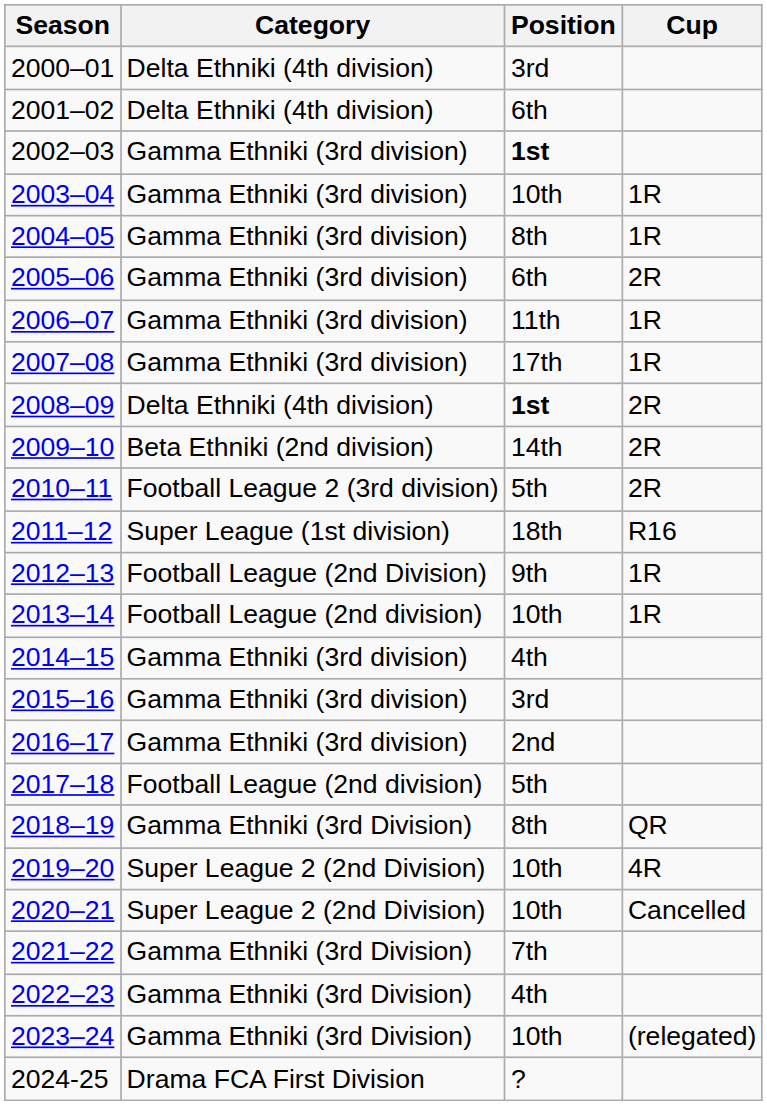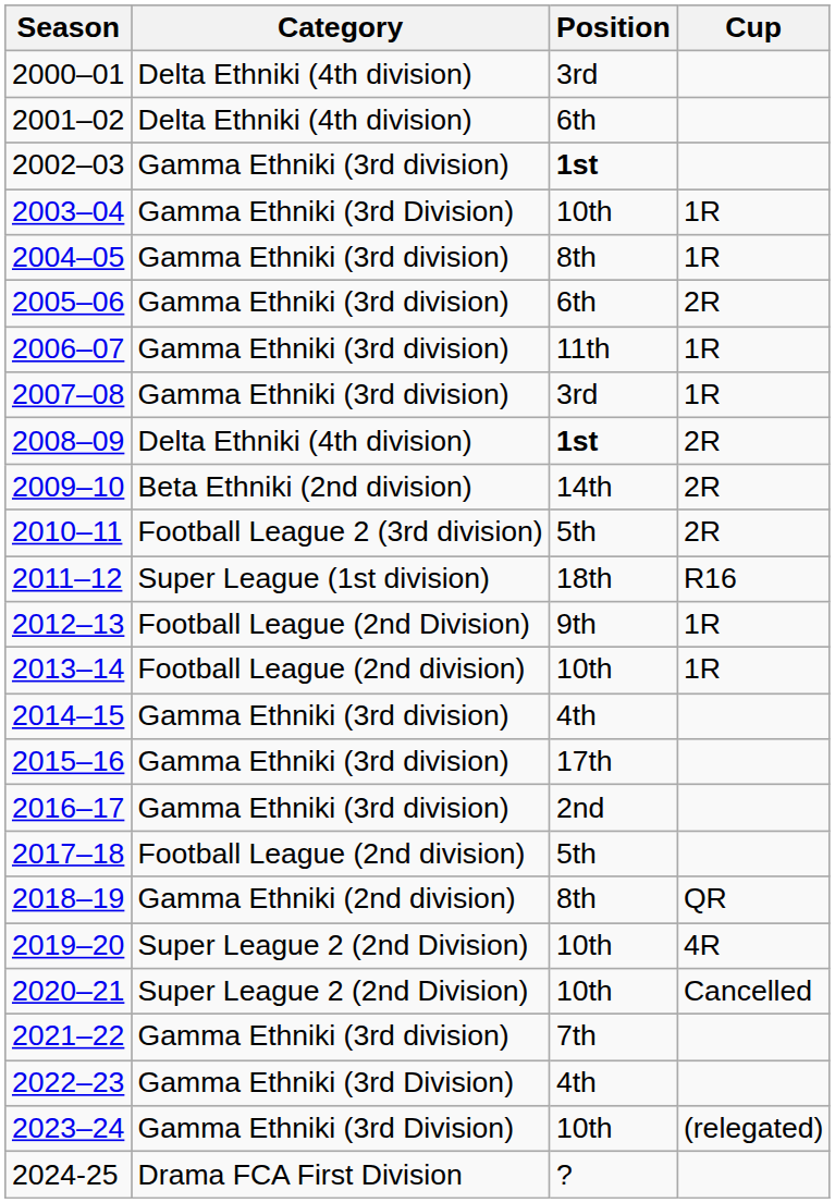2003–04 | Category: Gamma Ethniki (3rd division) -> Gamma Ethniki (3rd Division)
2007–08 | Position: 17th -> 3rd
2015–16 | Position: 3rd -> 17th
2018–19 | Category: Gamma Ethniki (3rd Division) -> Gamma Ethniki (2nd division)
2021–22 | Category: Gamma Ethniki (3rd Division) -> Gamma Ethniki (3rd division)
